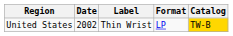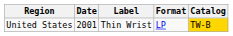United States | Date: 2002 -> 2001
